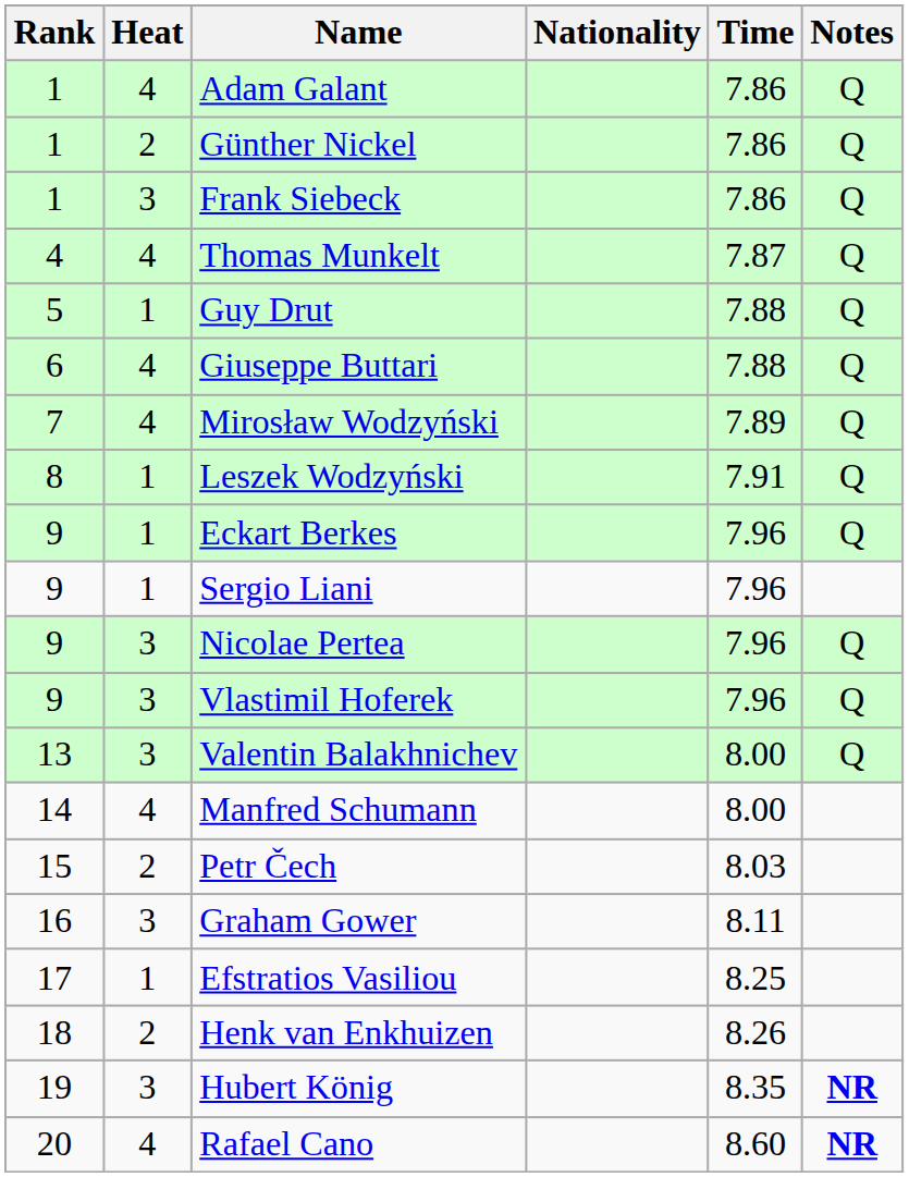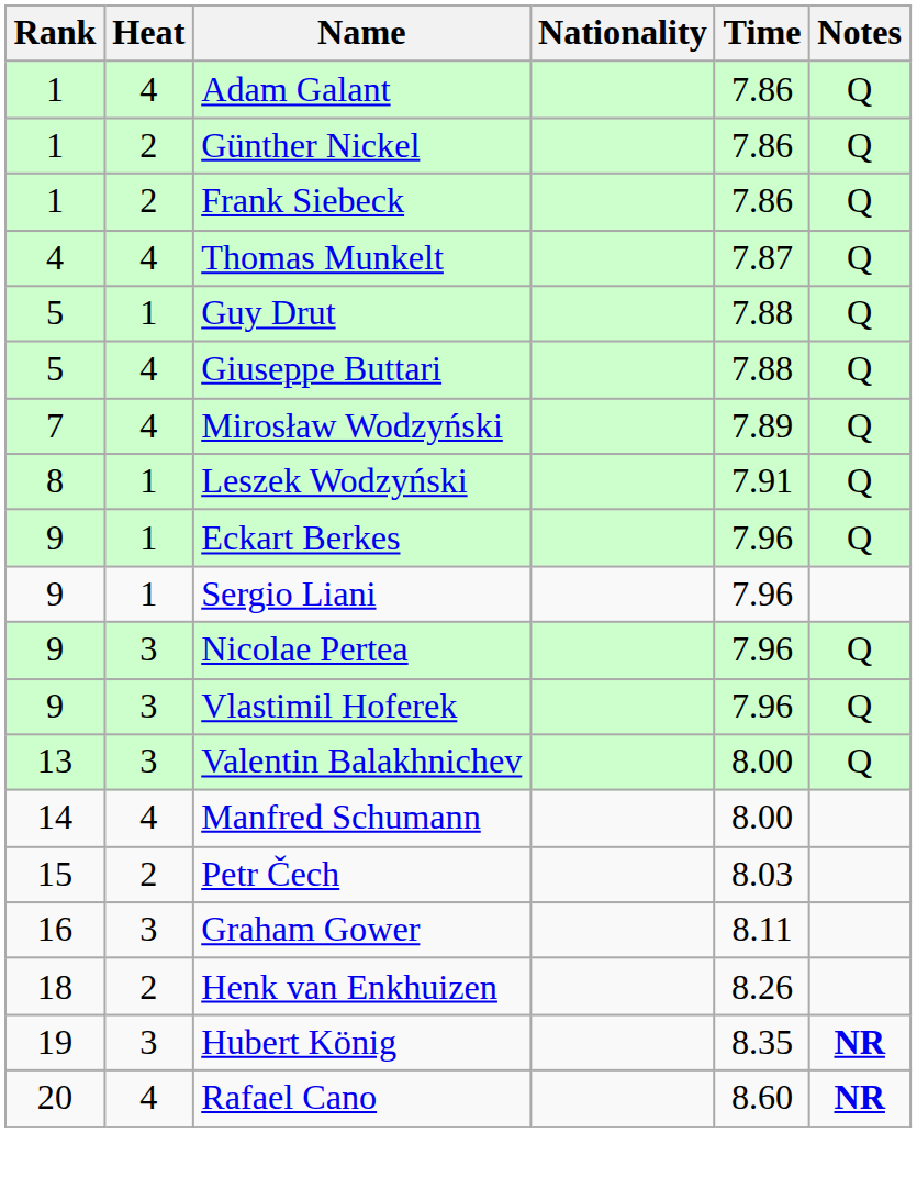Frank Siebeck | Heat: 3 -> 2
Giuseppe Buttari | Rank: 6 -> 5
- row: 17 | 1 | Efstratios Vasiliou | 8.25
